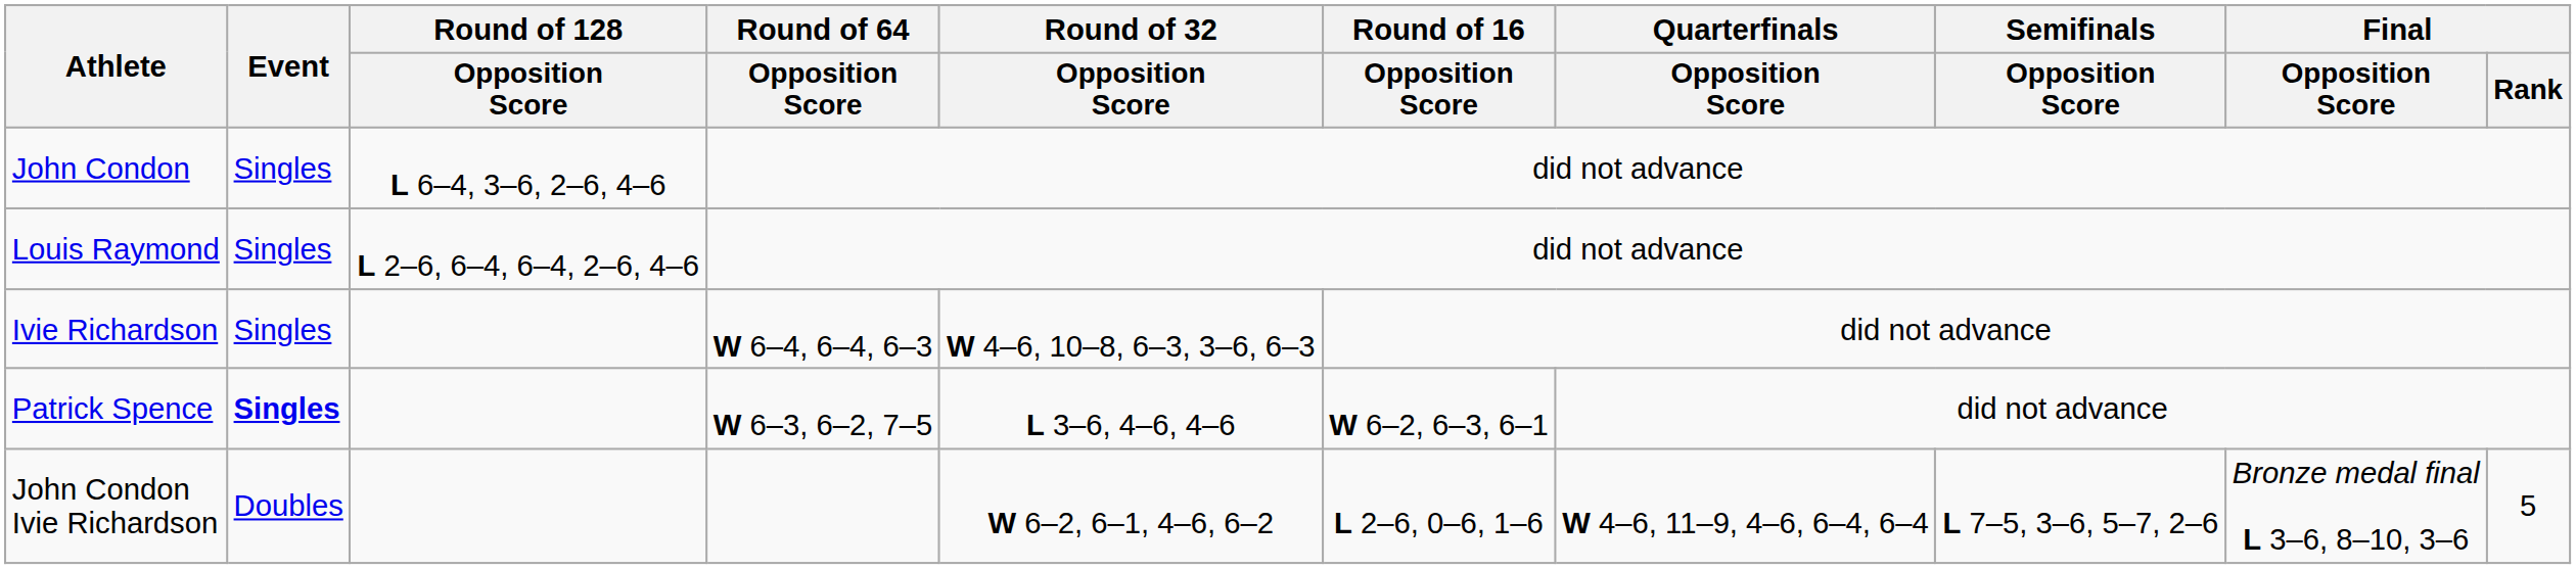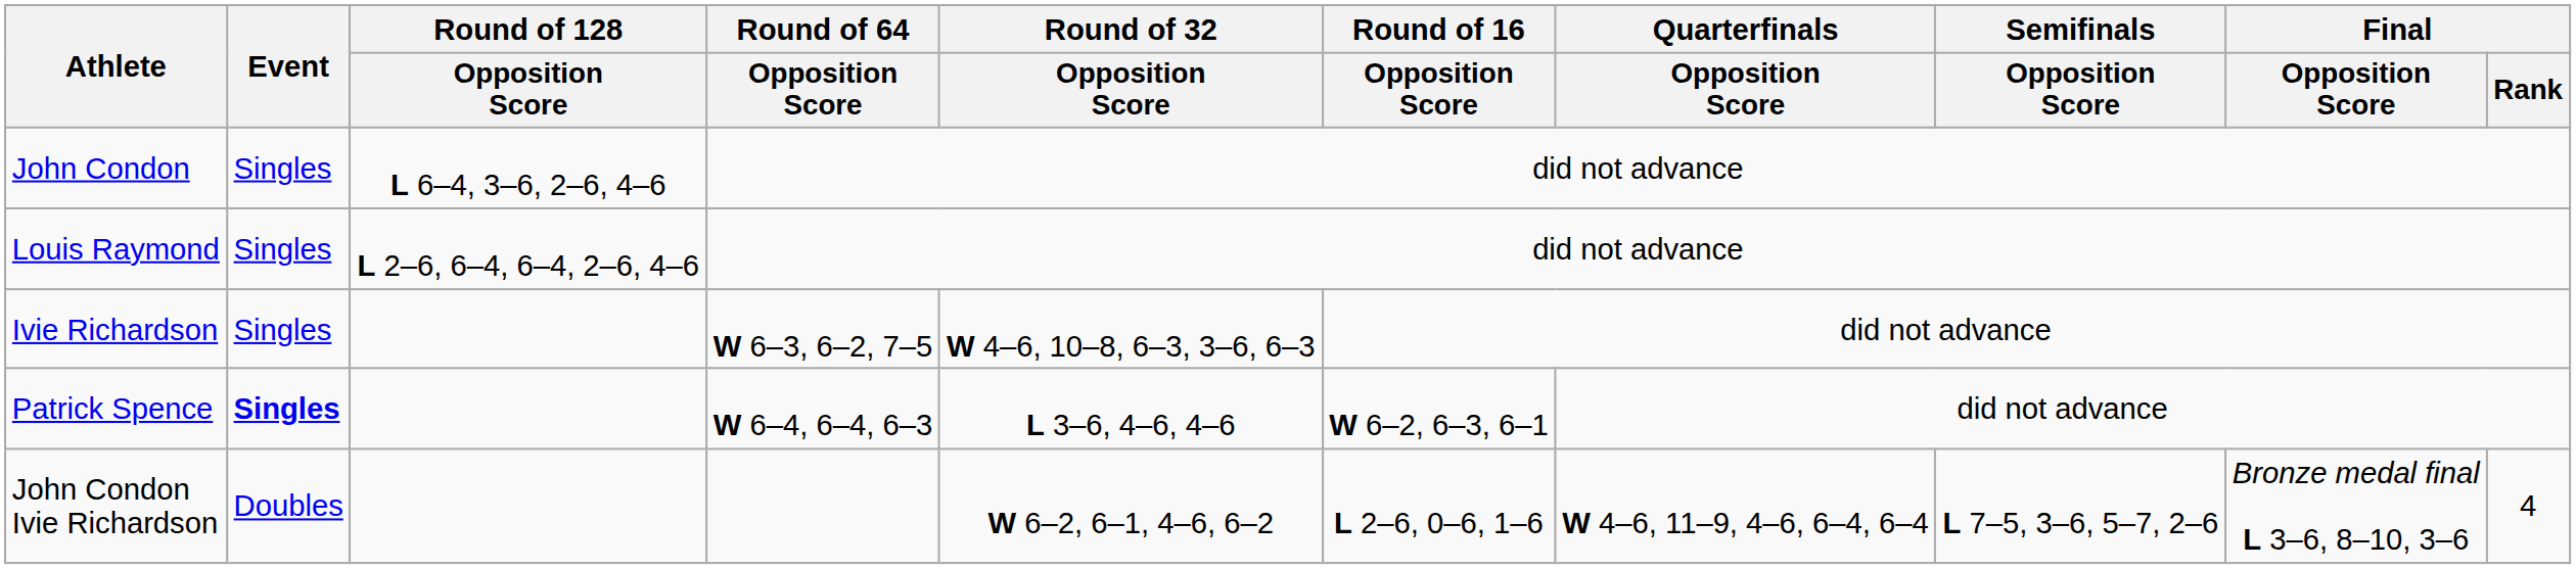Ivie Richardson | Round of 64 / Opposition Score: W 6–4, 6–4, 6–3 -> W 6–3, 6–2, 7–5
Patrick Spence | Round of 64 / Opposition Score: W 6–3, 6–2, 7–5 -> W 6–4, 6–4, 6–3
John Condon Ivie Richardson | Final / Rank: 5 -> 4
